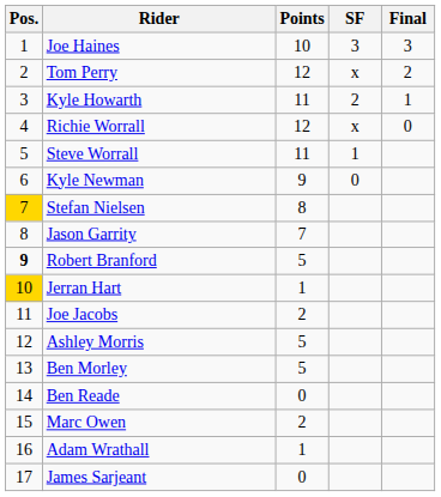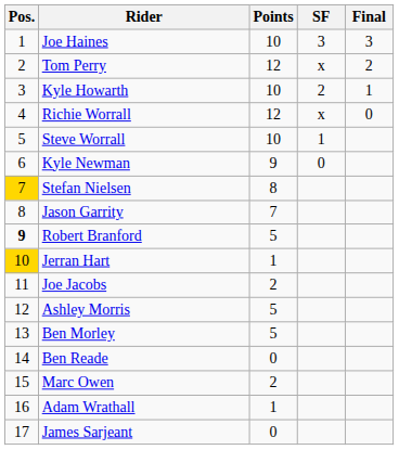Kyle Howarth | Points: 11 -> 10
Steve Worrall | Points: 11 -> 10
